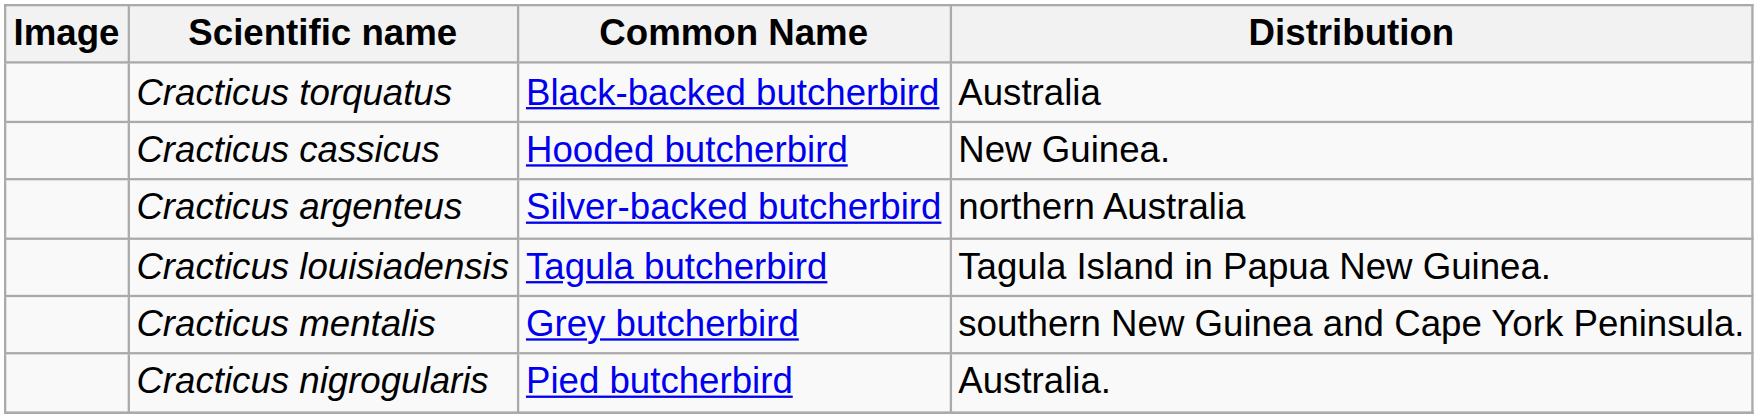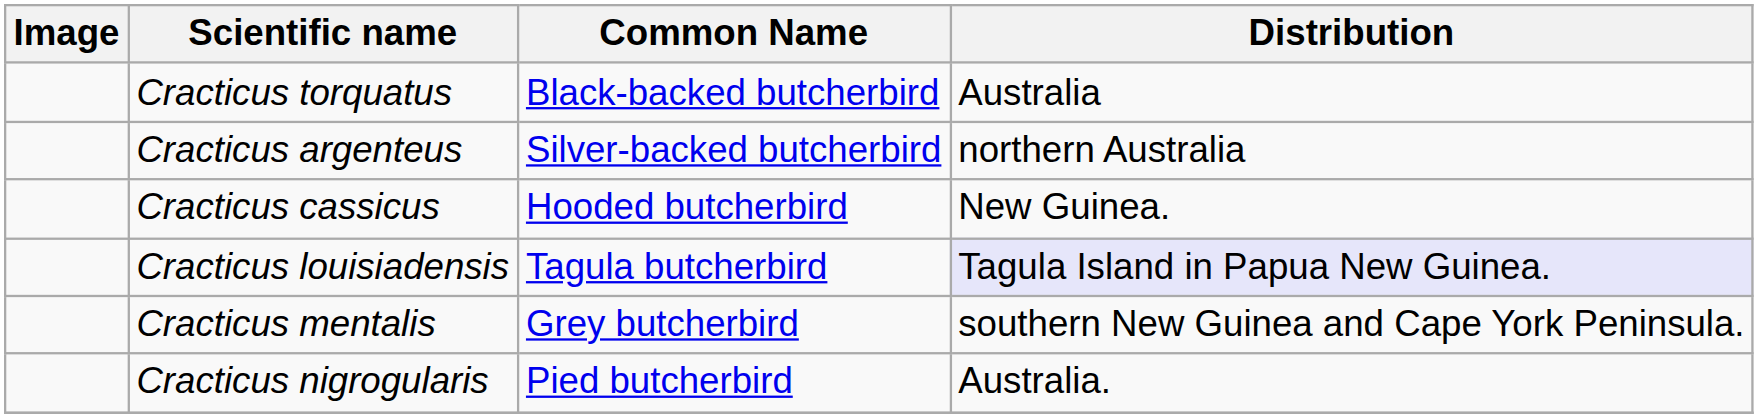rows swapped: Cracticus argenteus <-> Cracticus cassicus
Cracticus louisiadensis | Distribution: no background -> lavender background
